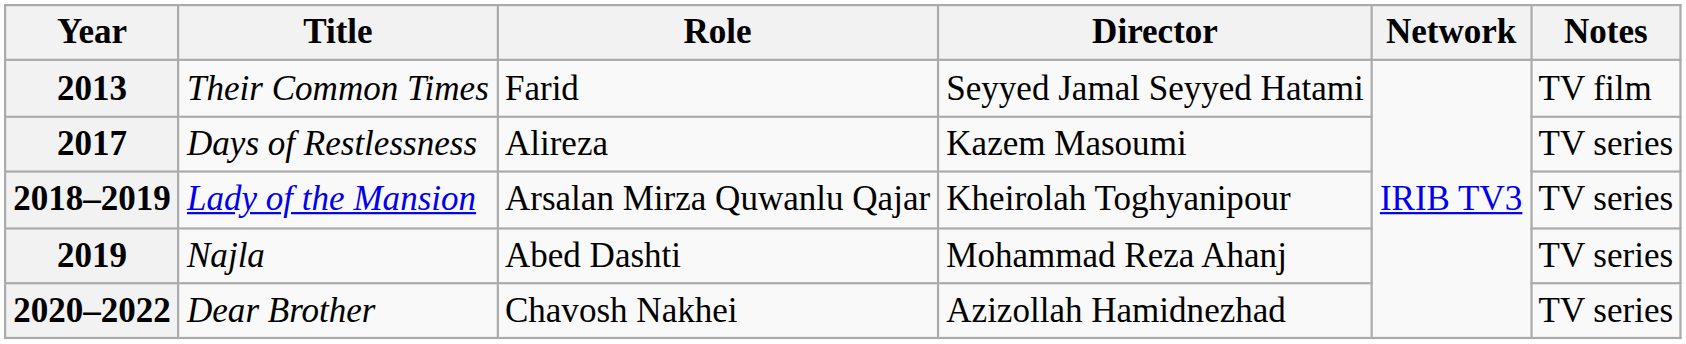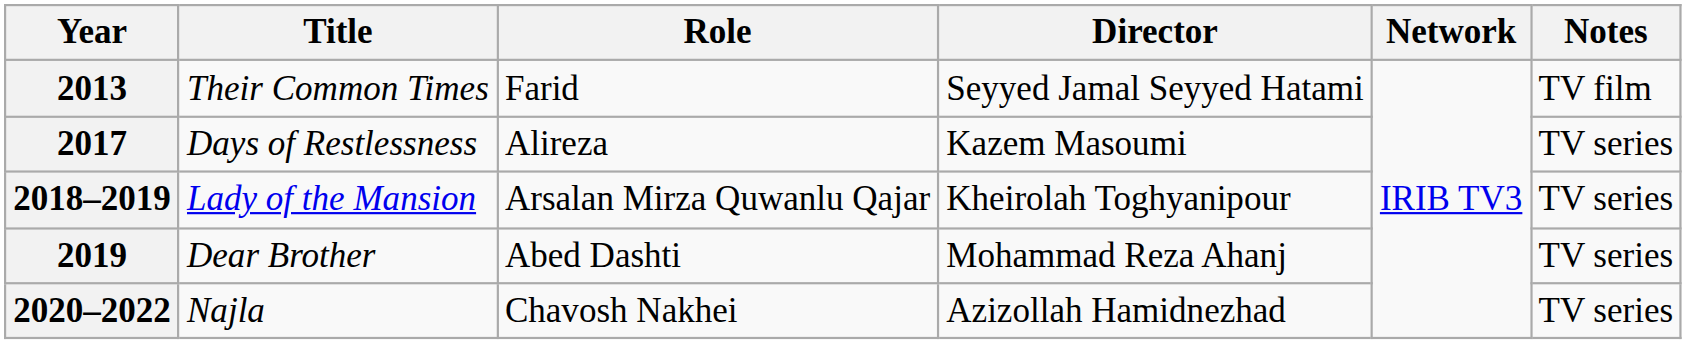2019 | Title: Najla -> Dear Brother
2020–2022 | Title: Dear Brother -> Najla
